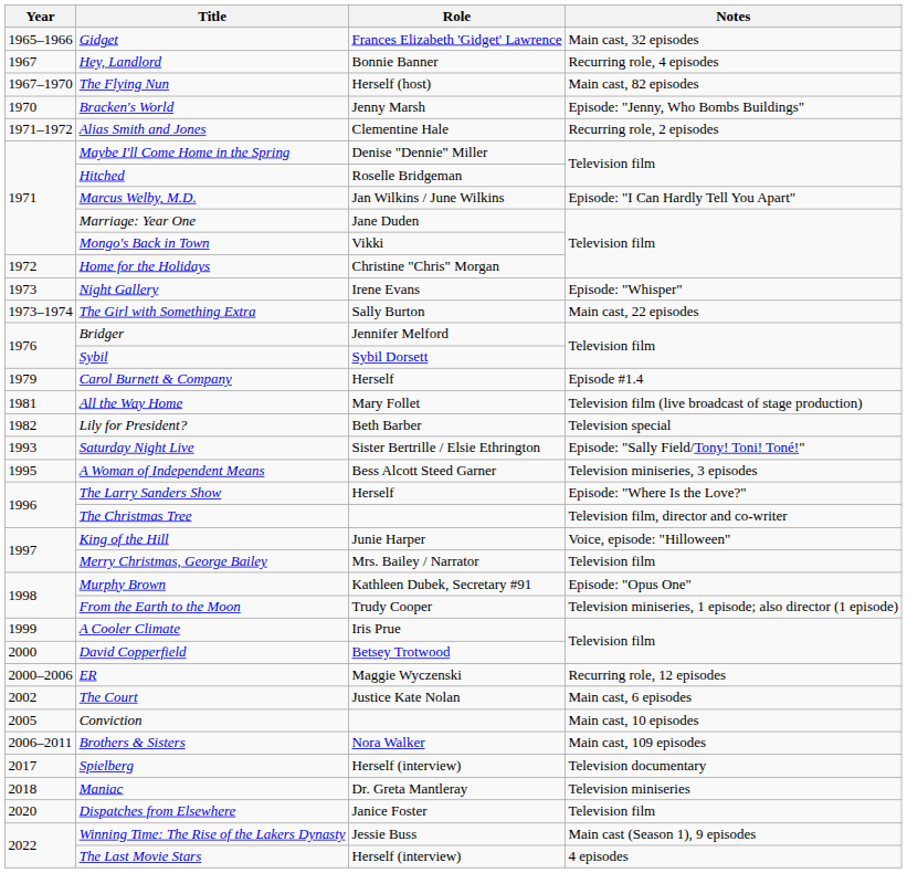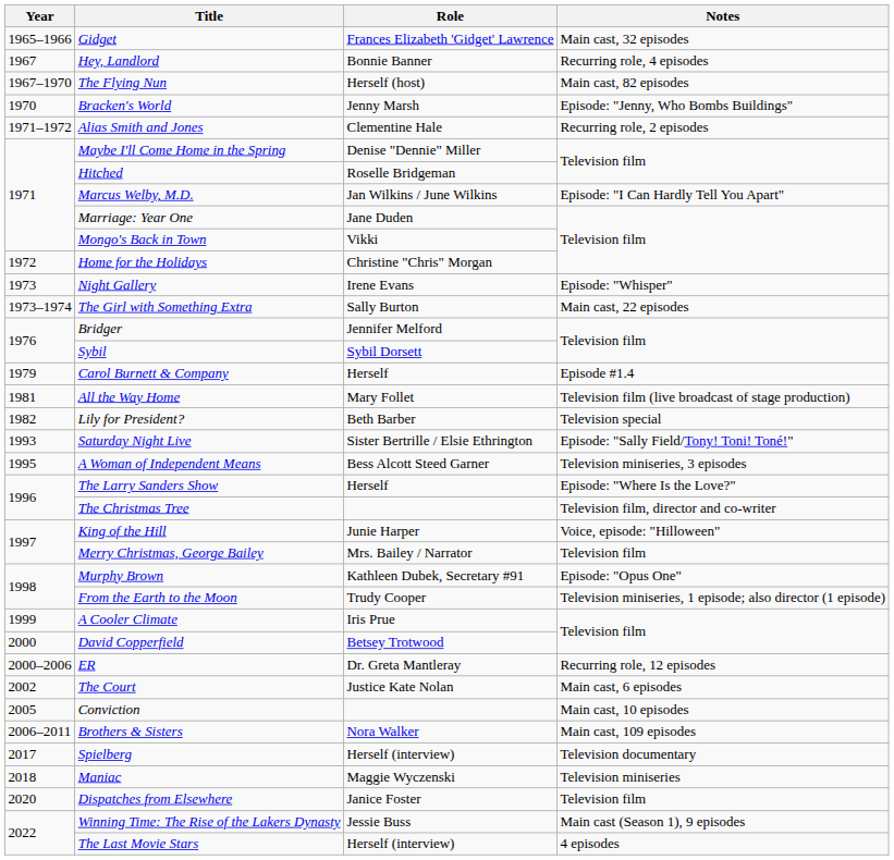ER | Role: Maggie Wyczenski -> Dr. Greta Mantleray
Maniac | Role: Dr. Greta Mantleray -> Maggie Wyczenski
